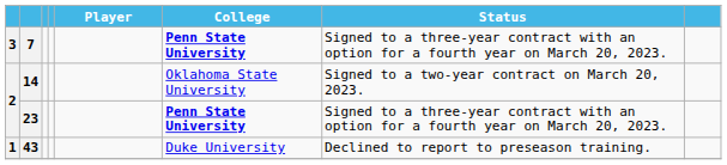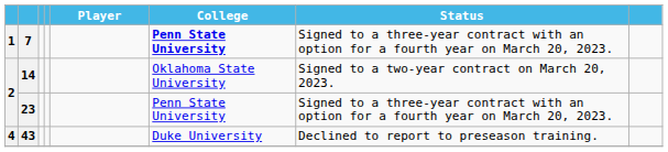7 | column 1: 3 -> 1
23 | College: bold -> normal
43 | column 1: 1 -> 4
